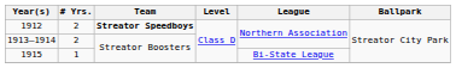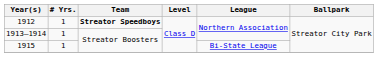1912 | # Yrs.: 2 -> 1
1913–1914 | # Yrs.: 2 -> 1
